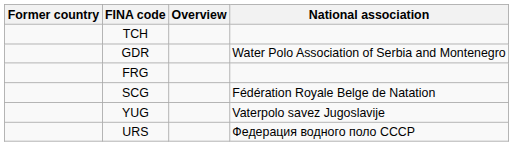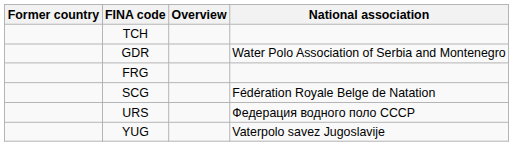rows swapped: URS <-> YUG
